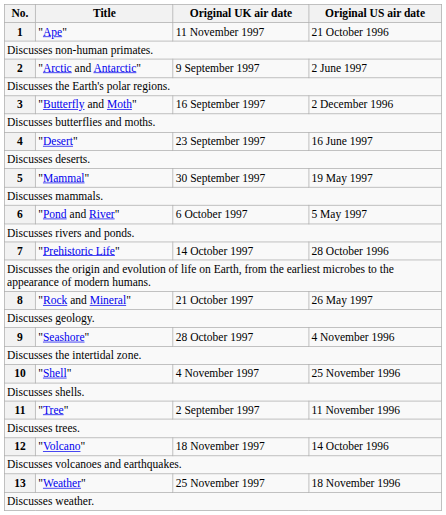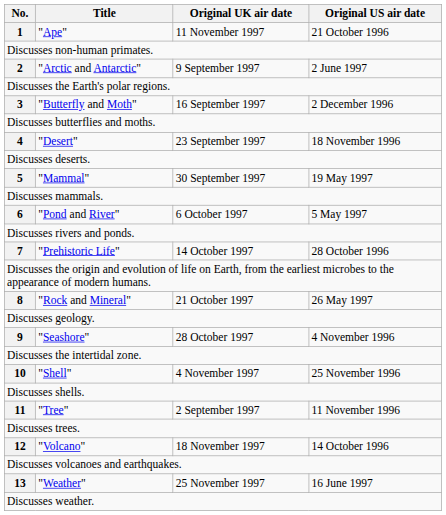4 | Original US air date: 16 June 1997 -> 18 November 1996
13 | Original US air date: 18 November 1996 -> 16 June 1997
